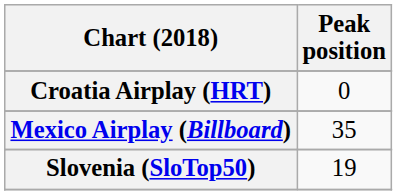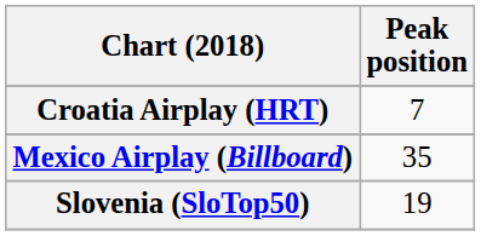Croatia Airplay (HRT) | Peak position: 0 -> 7
